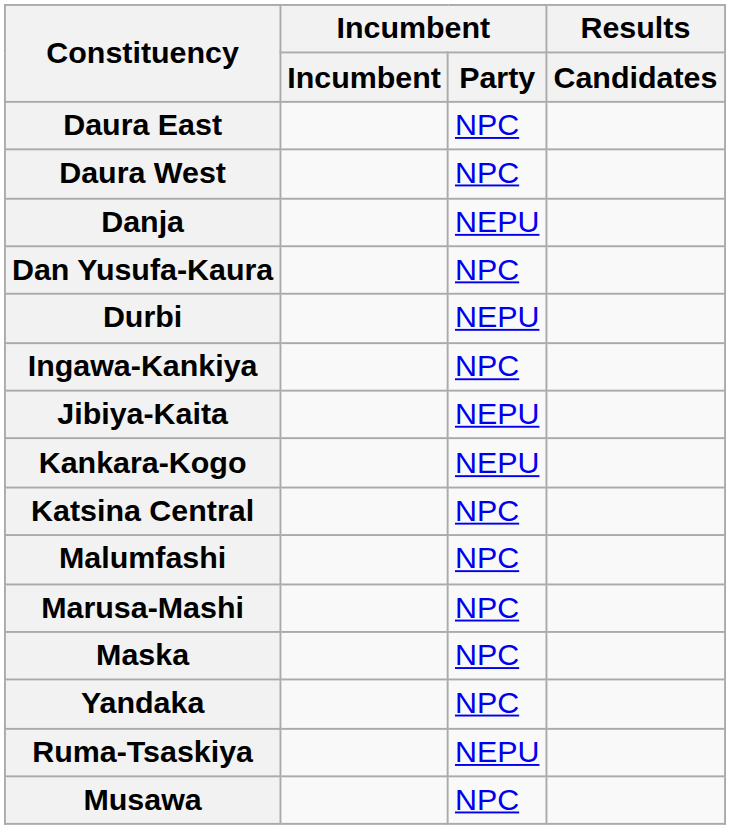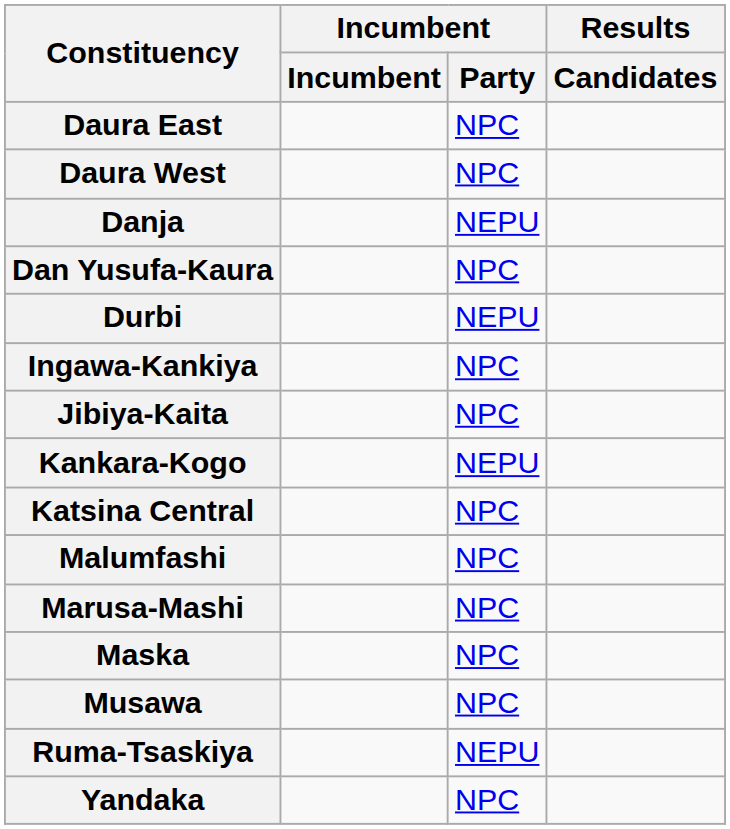Jibiya-Kaita | Incumbent / Party: NEPU -> NPC
rows swapped: Musawa <-> Yandaka
